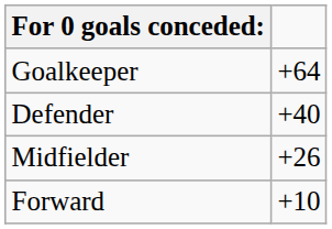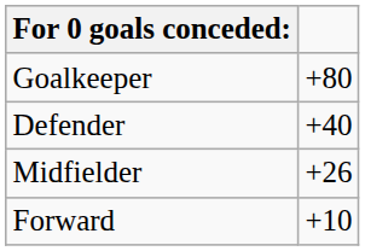Goalkeeper | column 2: +64 -> +80
